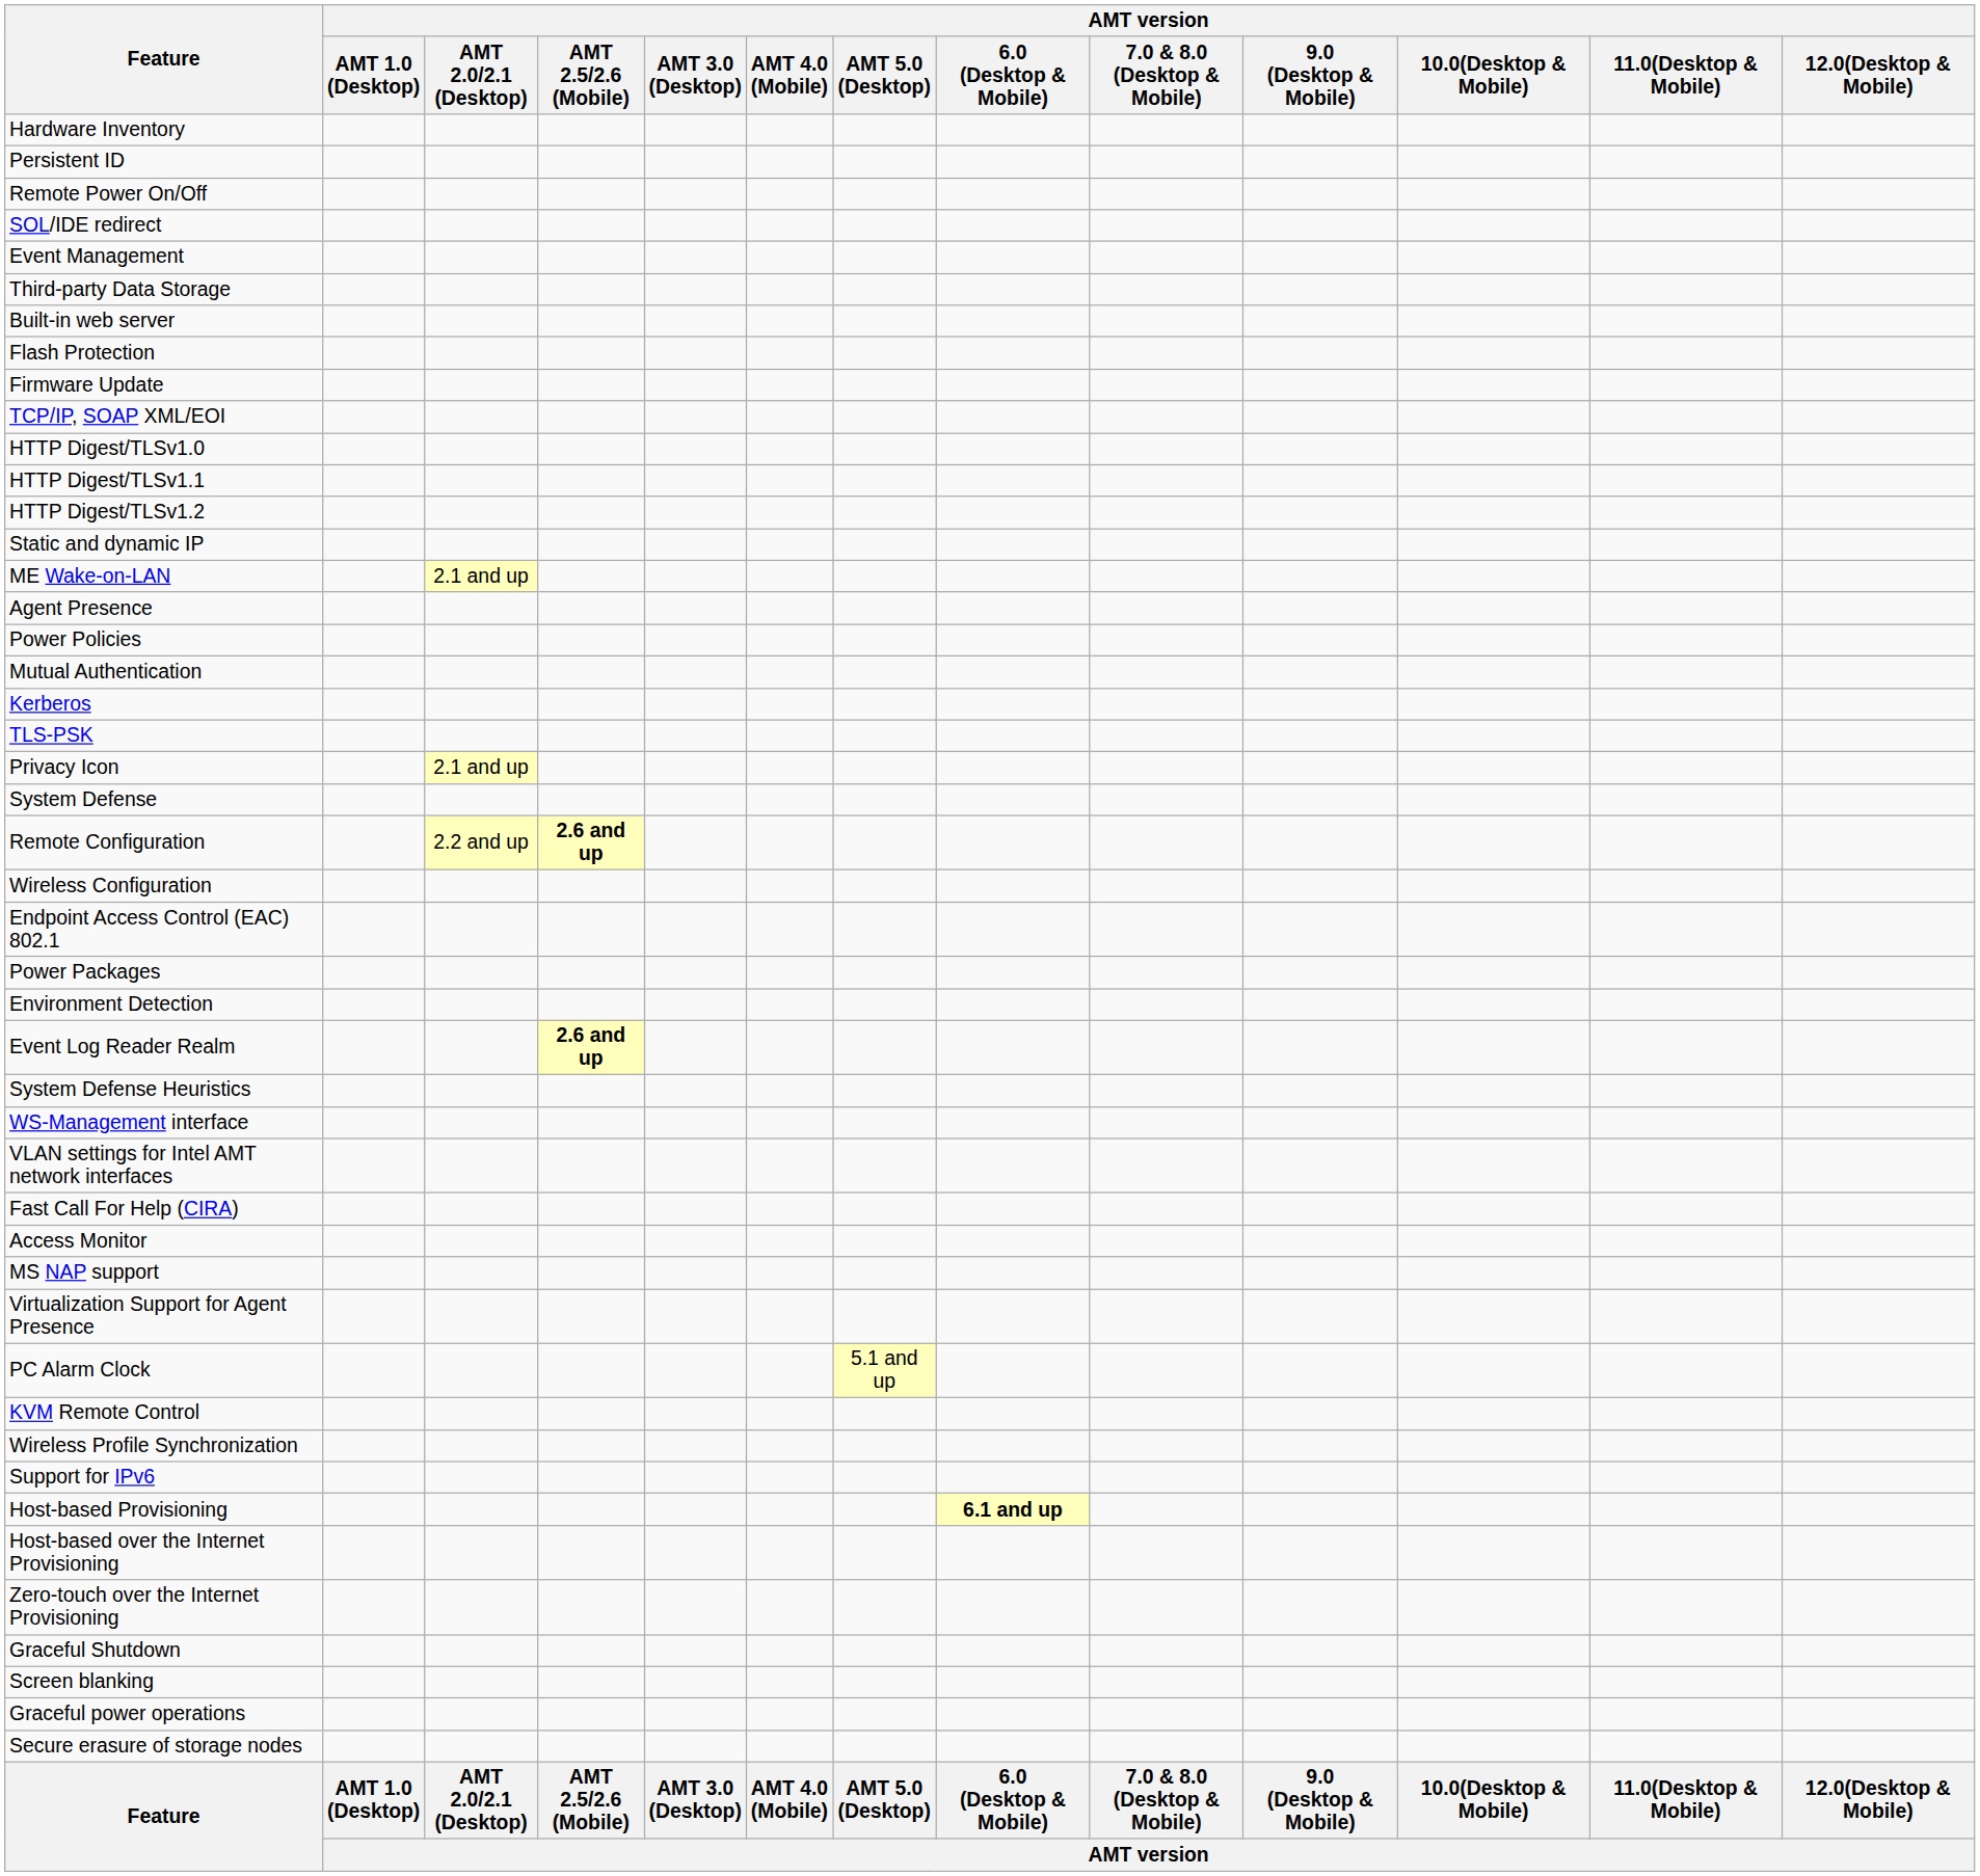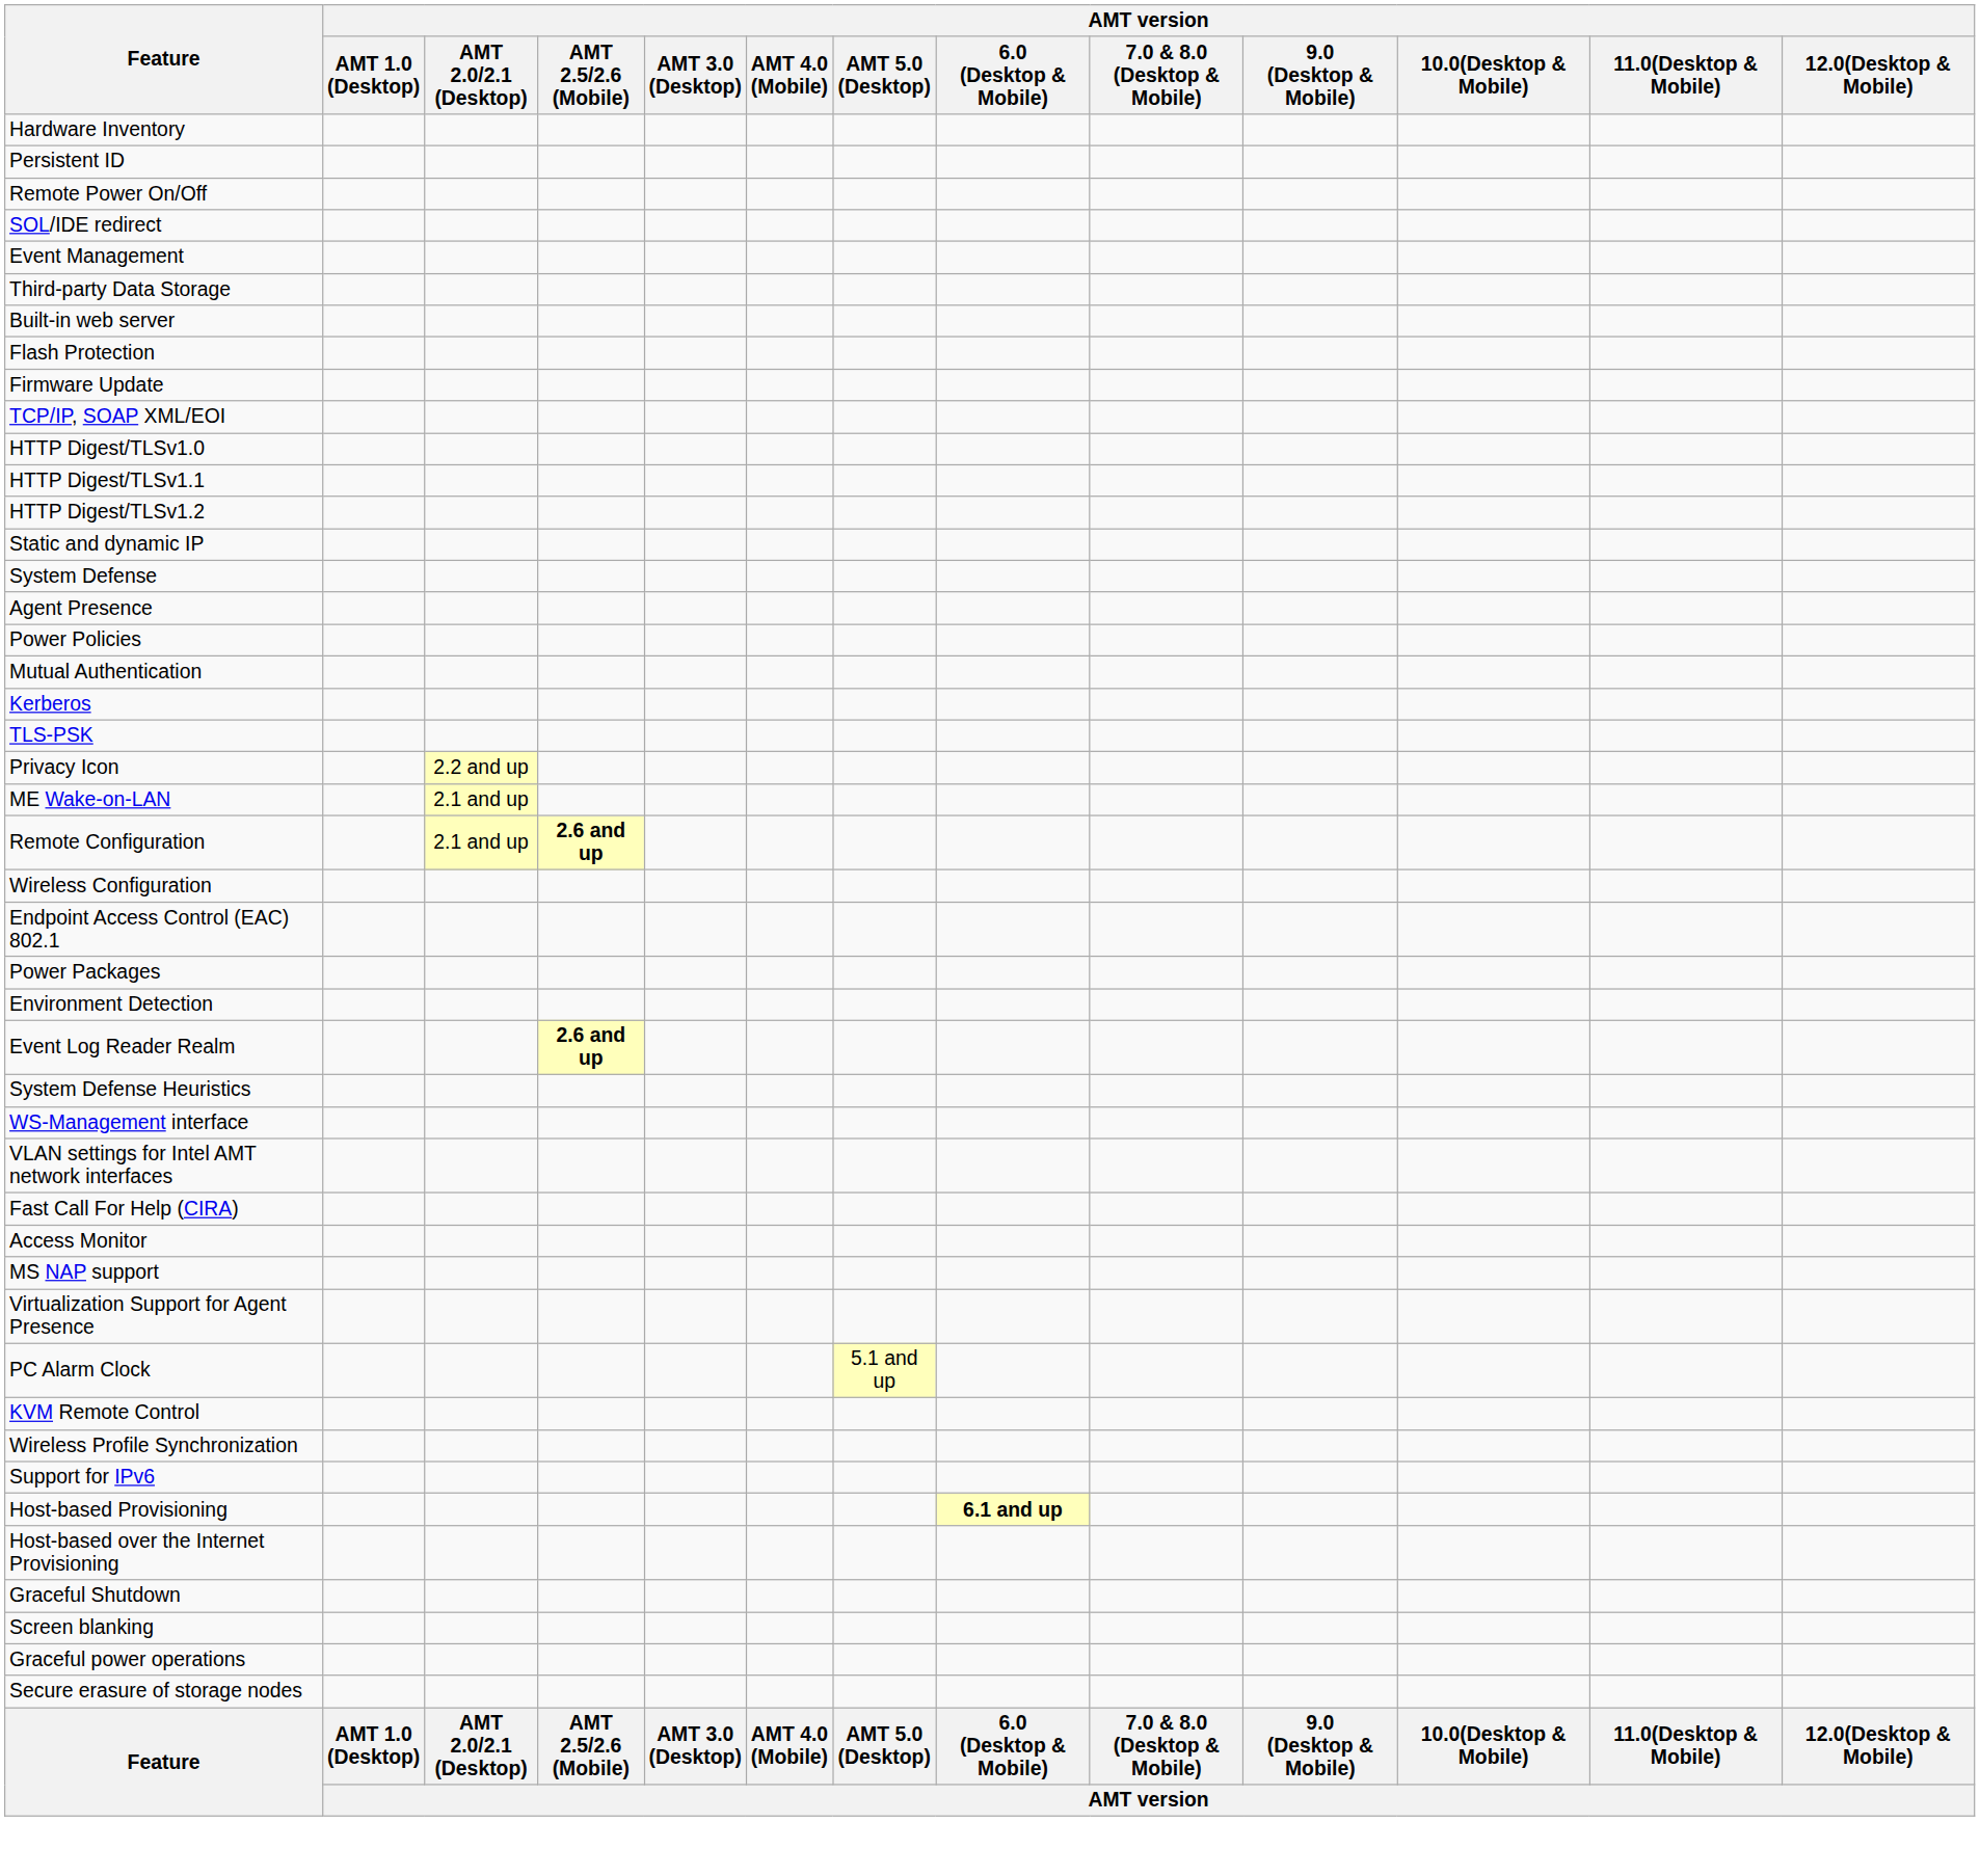rows swapped: System Defense <-> ME Wake-on-LAN
Privacy Icon | AMT version / AMT 2.0/2.1 (Desktop): 2.1 and up -> 2.2 and up
Remote Configuration | AMT version / AMT 2.0/2.1 (Desktop): 2.2 and up -> 2.1 and up
- row: Zero-touch over the Internet Provisioning
